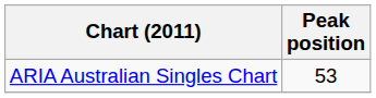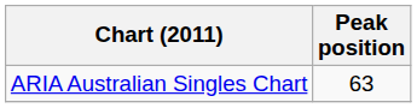ARIA Australian Singles Chart | Peak position: 53 -> 63
